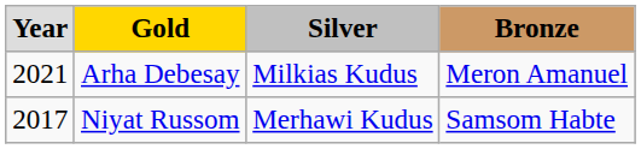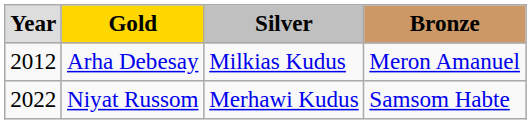Arha Debesay | Year: 2021 -> 2012
Niyat Russom | Year: 2017 -> 2022
